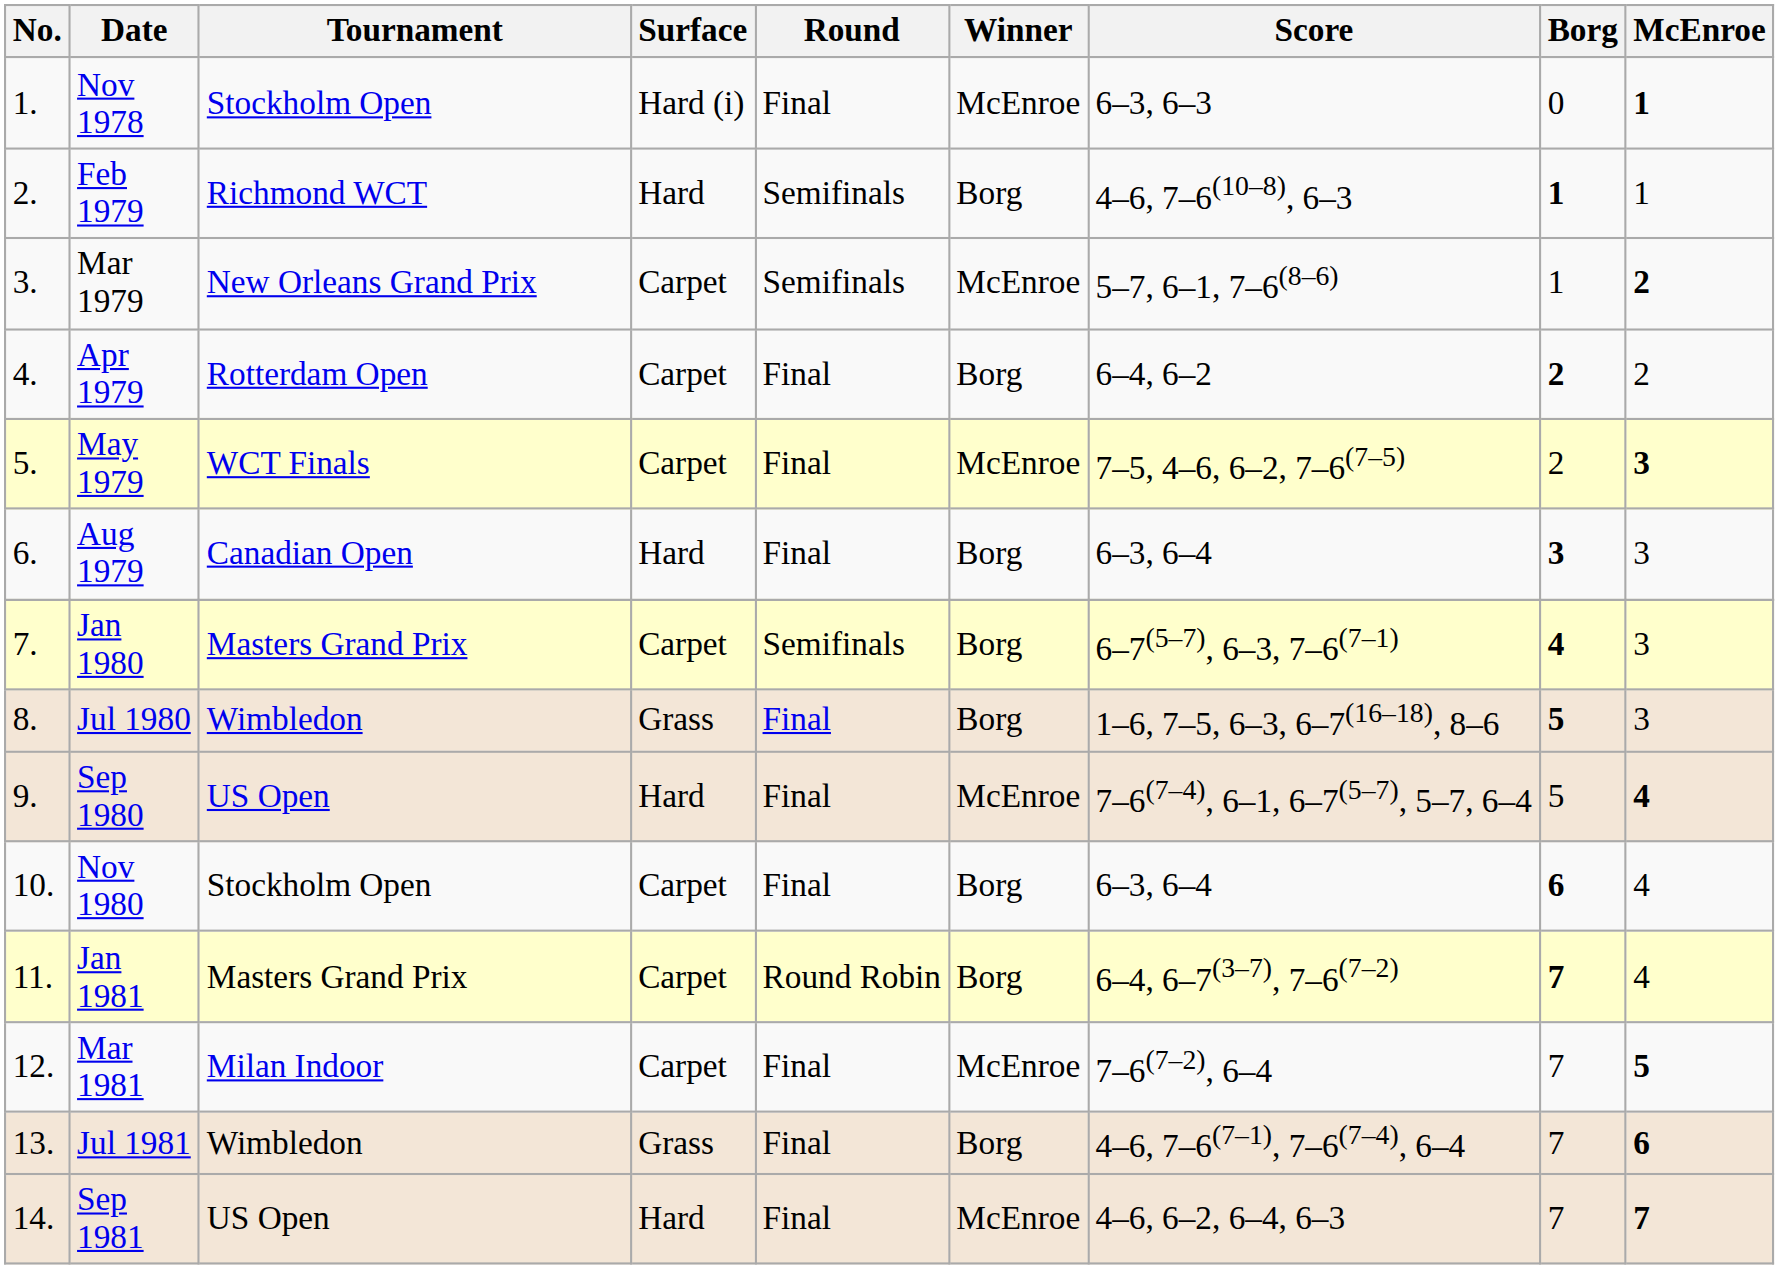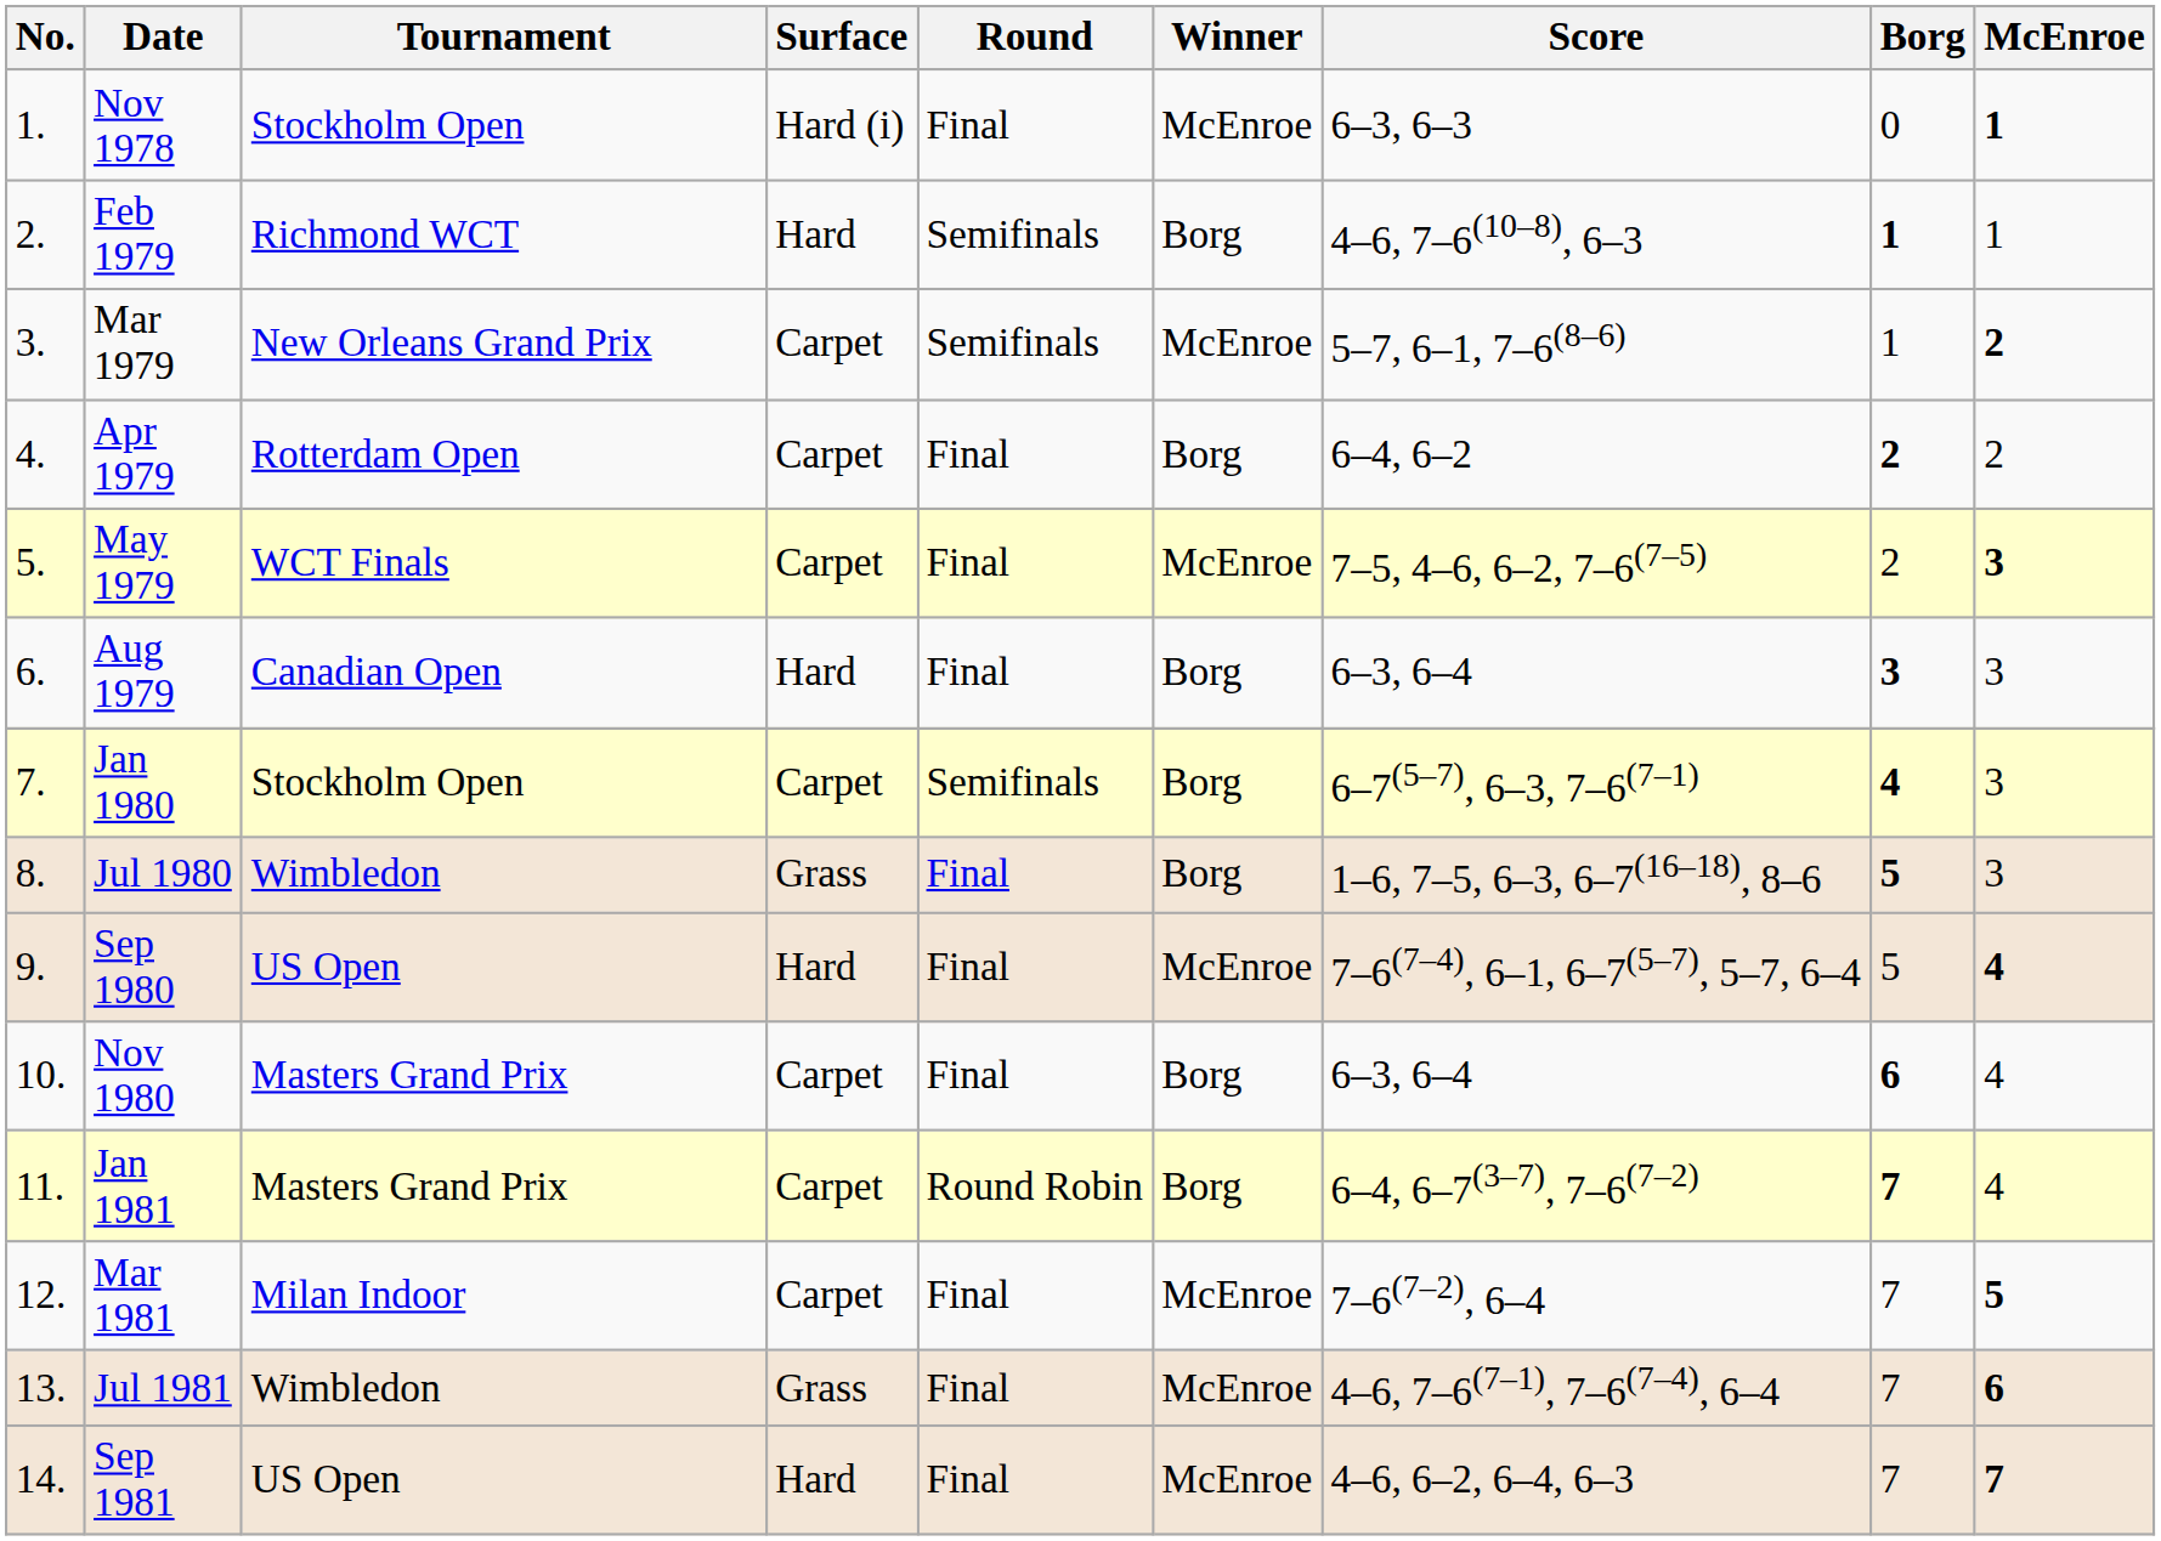Jan 1980 | Tournament: Masters Grand Prix -> Stockholm Open
Nov 1980 | Tournament: Stockholm Open -> Masters Grand Prix
Jul 1981 | Winner: Borg -> McEnroe
